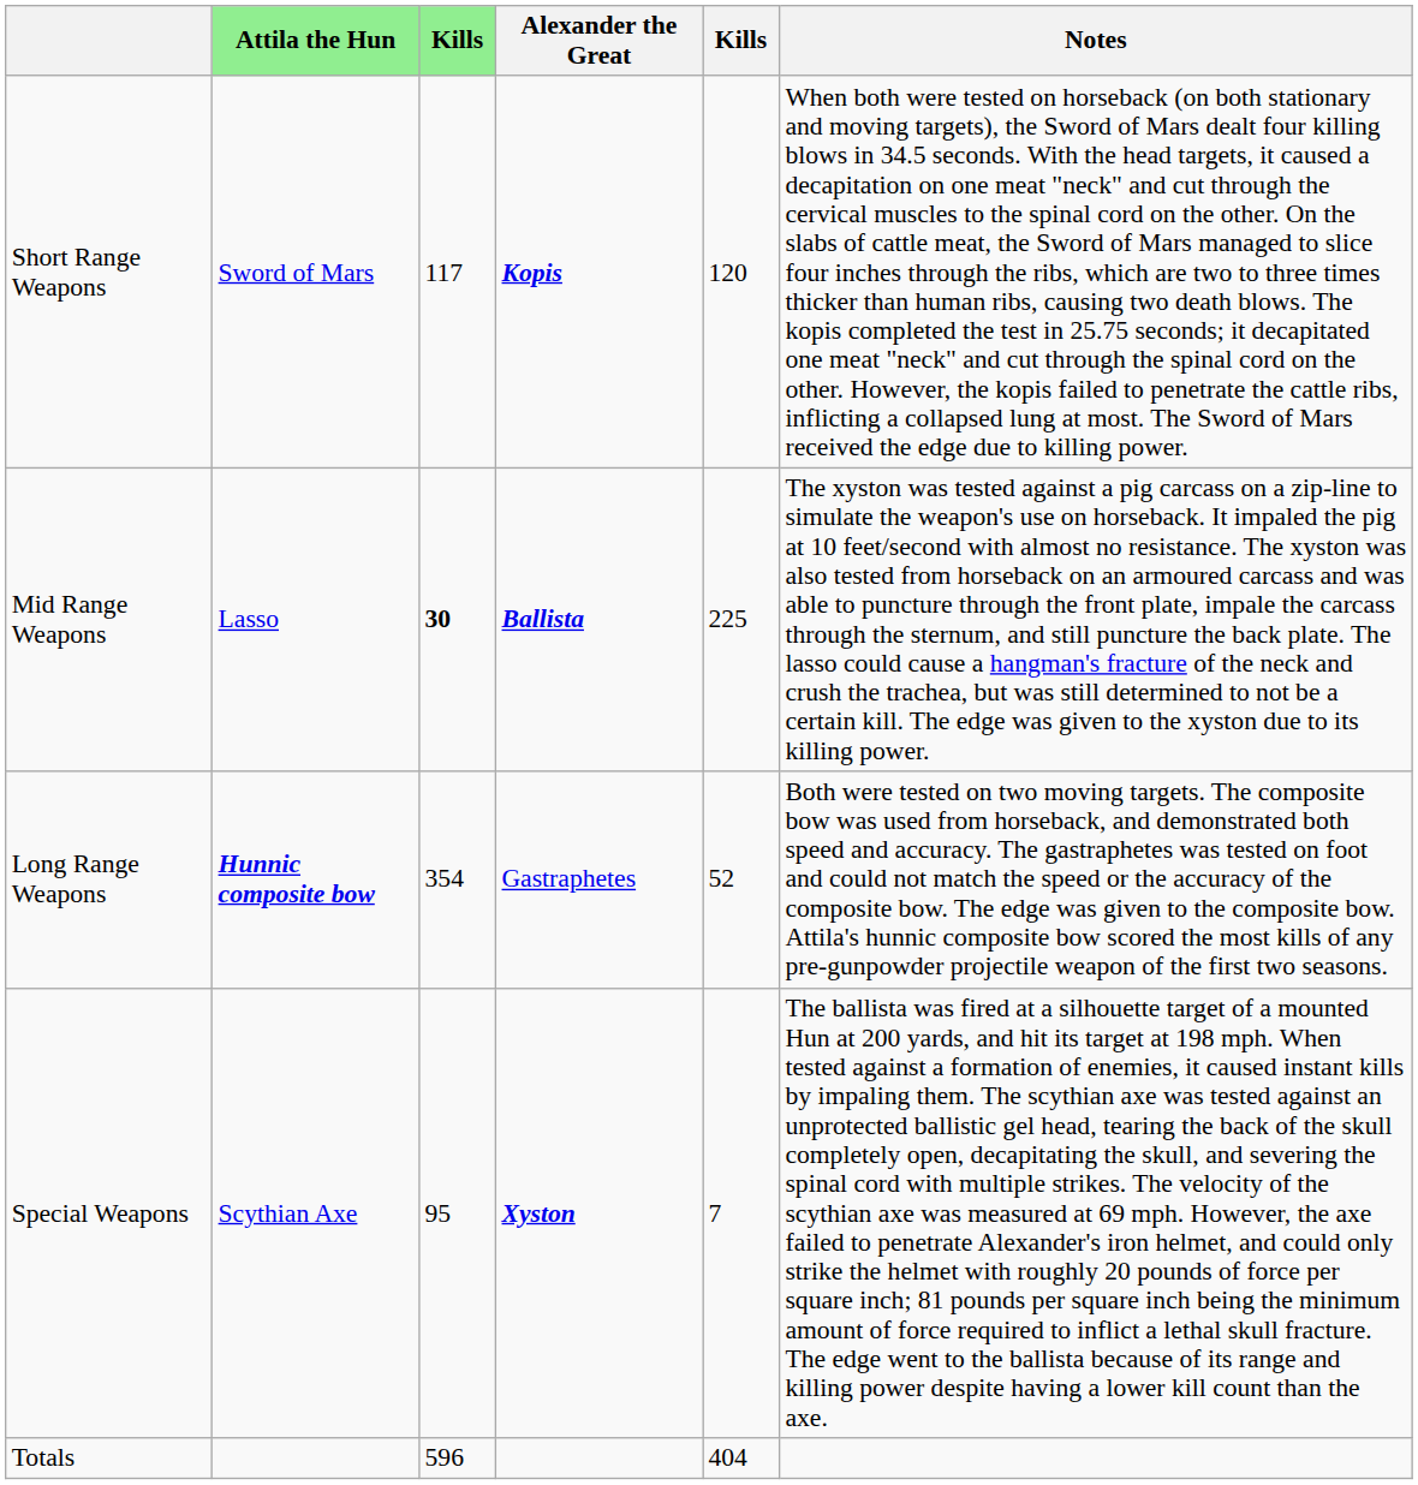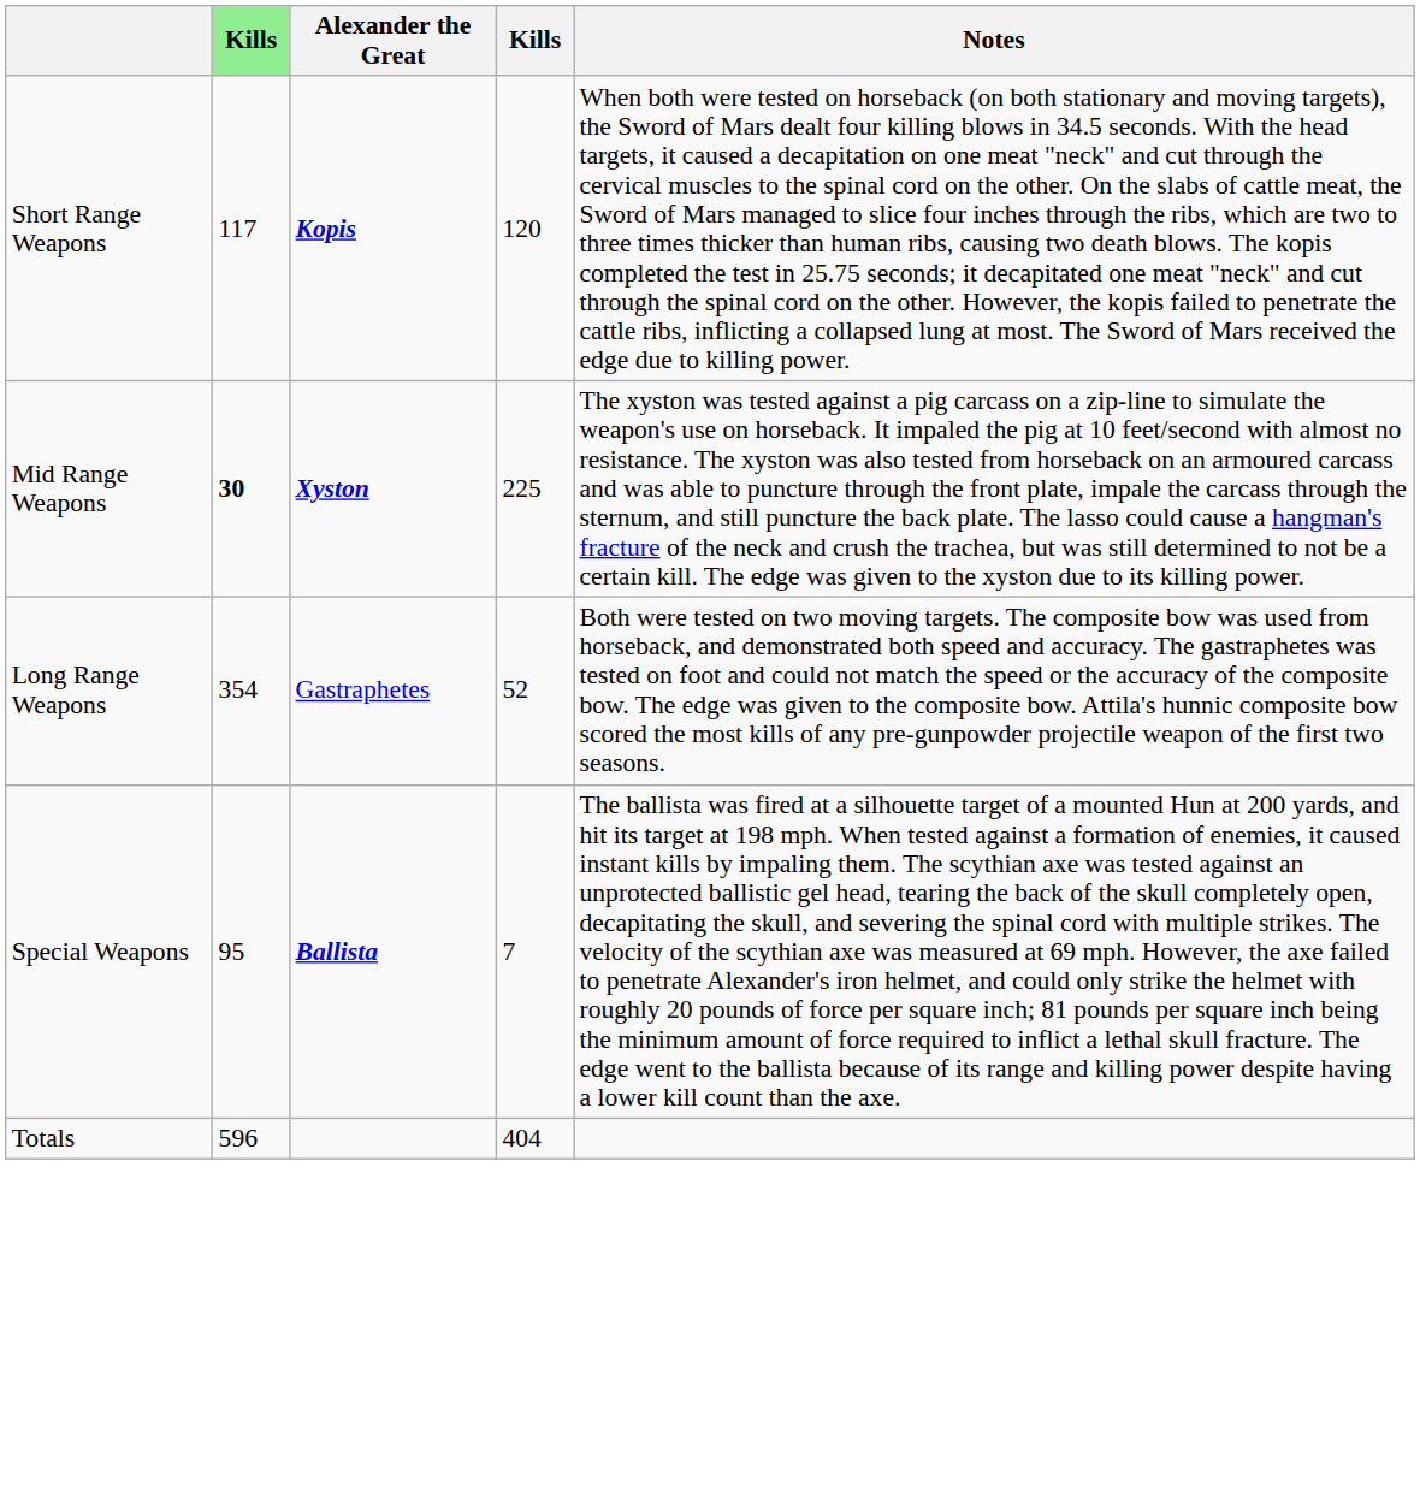- column: Attila the Hun | Sword of Mars | Lasso | Hunnic composite bow | Scythian Axe
Mid Range Weapons | Alexander the Great: Ballista -> Xyston
Special Weapons | Alexander the Great: Xyston -> Ballista
